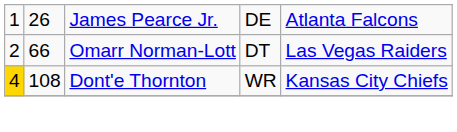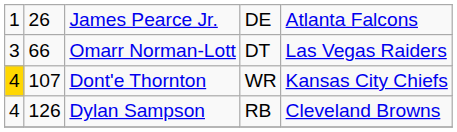Omarr Norman-Lott | column 1: 2 -> 3
Dont'e Thornton | column 2: 108 -> 107
+ row: 4 | 126 | Dylan Sampson | RB | Cleveland Browns
